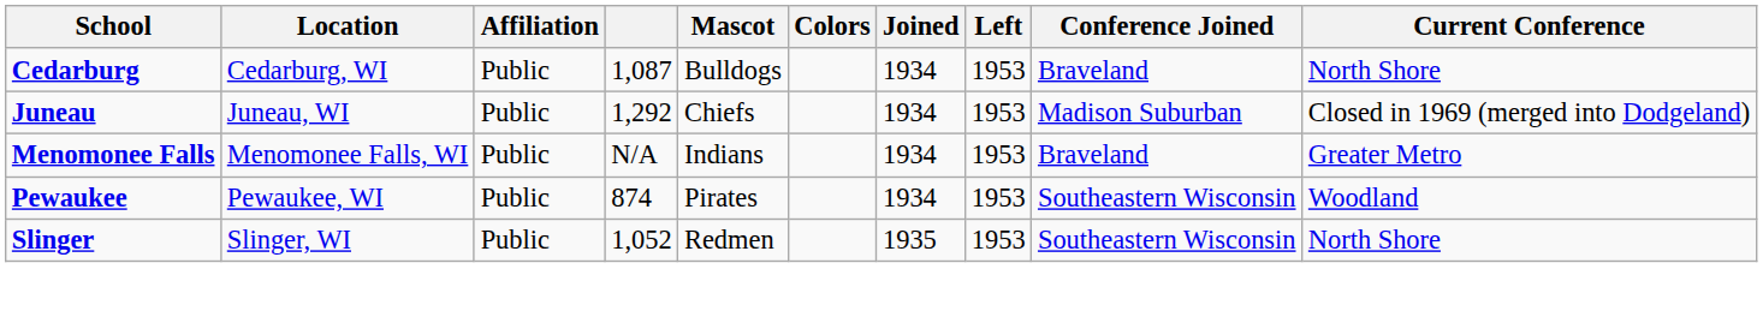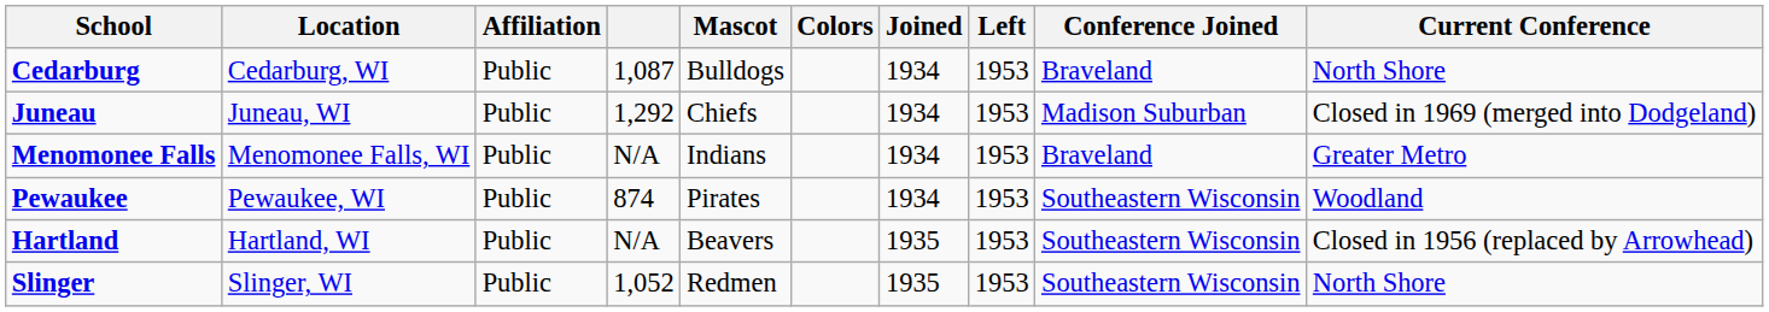+ row: Hartland | Hartland, WI | Public | N/A | Beavers | 1935 | 1953 | Southeastern Wisconsin | Closed in 1956 (replaced by Arrowhead)
